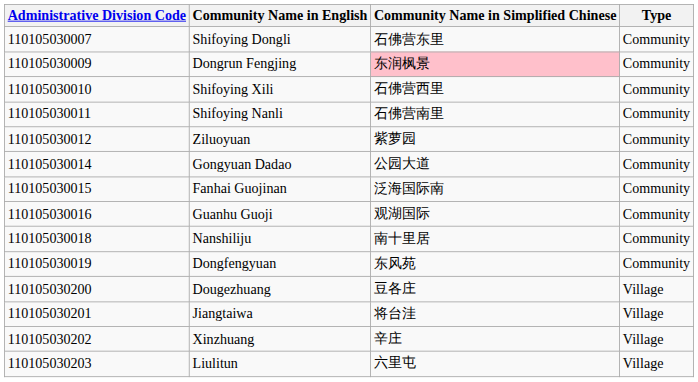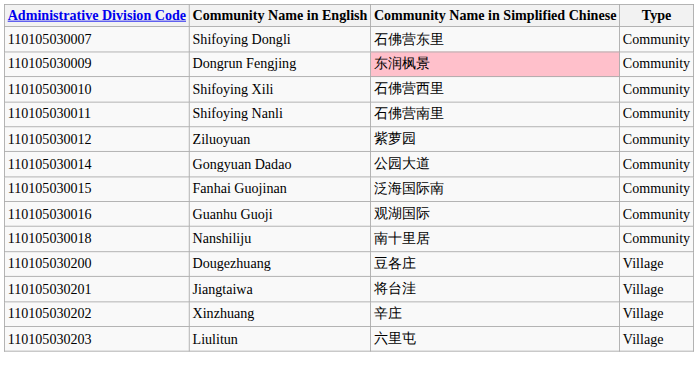- row: 110105030019 | Dongfengyuan | 东风苑 | Community
